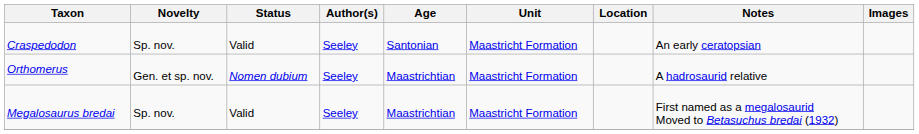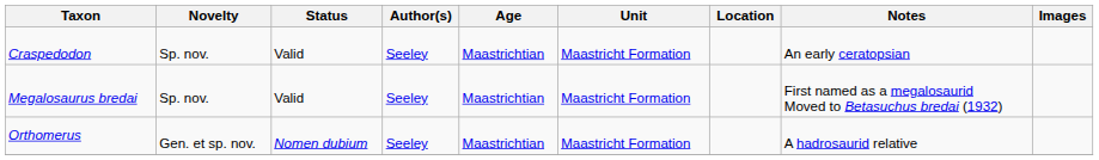Craspedodon | Age: Santonian -> Maastrichtian
rows swapped: Megalosaurus bredai <-> Orthomerus
